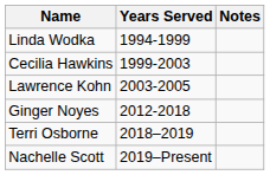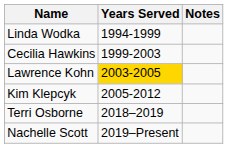Lawrence Kohn | Years Served: no background -> gold background
+ row: Kim Klepcyk | 2005-2012
- row: Ginger Noyes | 2012-2018
